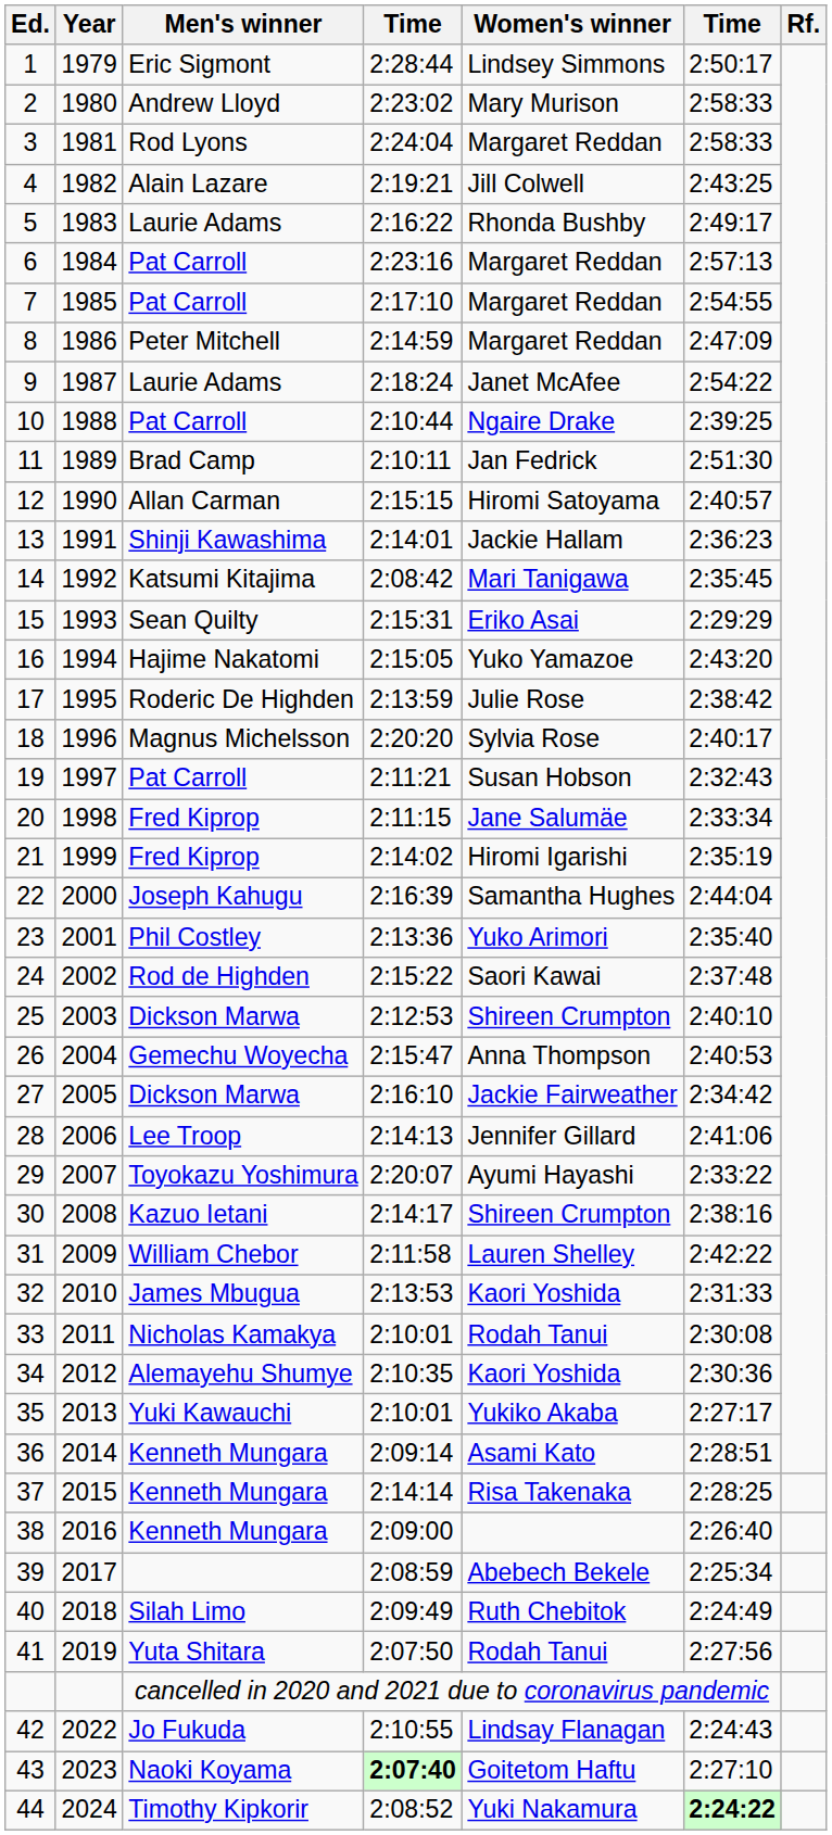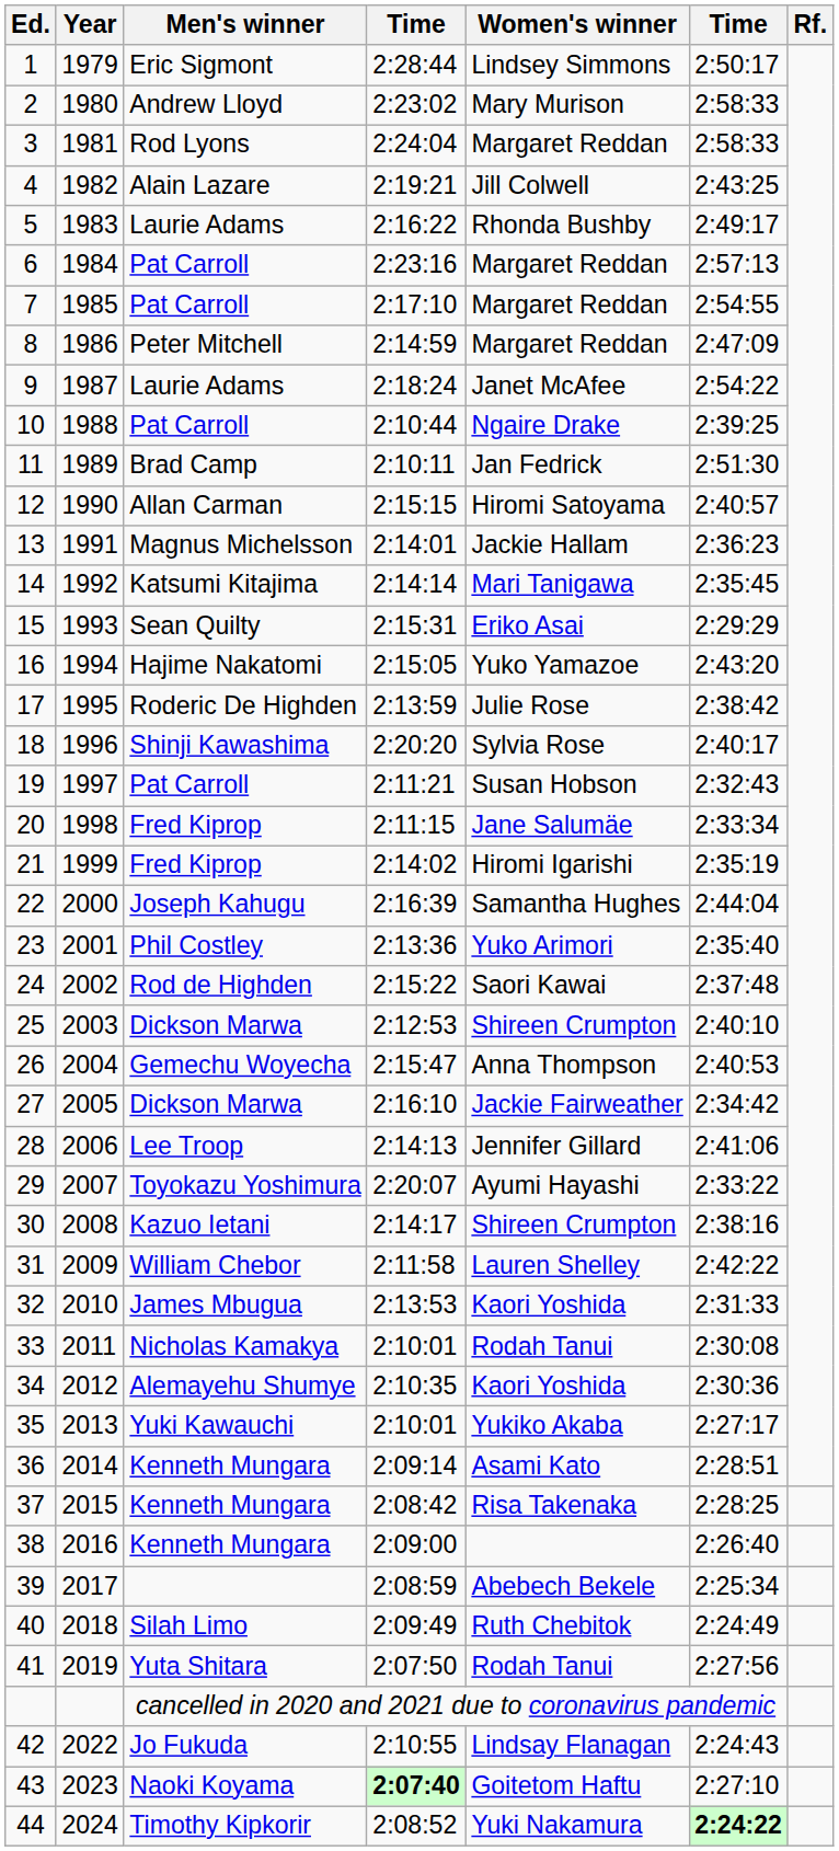13 | Men's winner: Shinji Kawashima -> Magnus Michelsson
14 | column 4: 2:08:42 -> 2:14:14
18 | Men's winner: Magnus Michelsson -> Shinji Kawashima
37 | column 4: 2:14:14 -> 2:08:42
